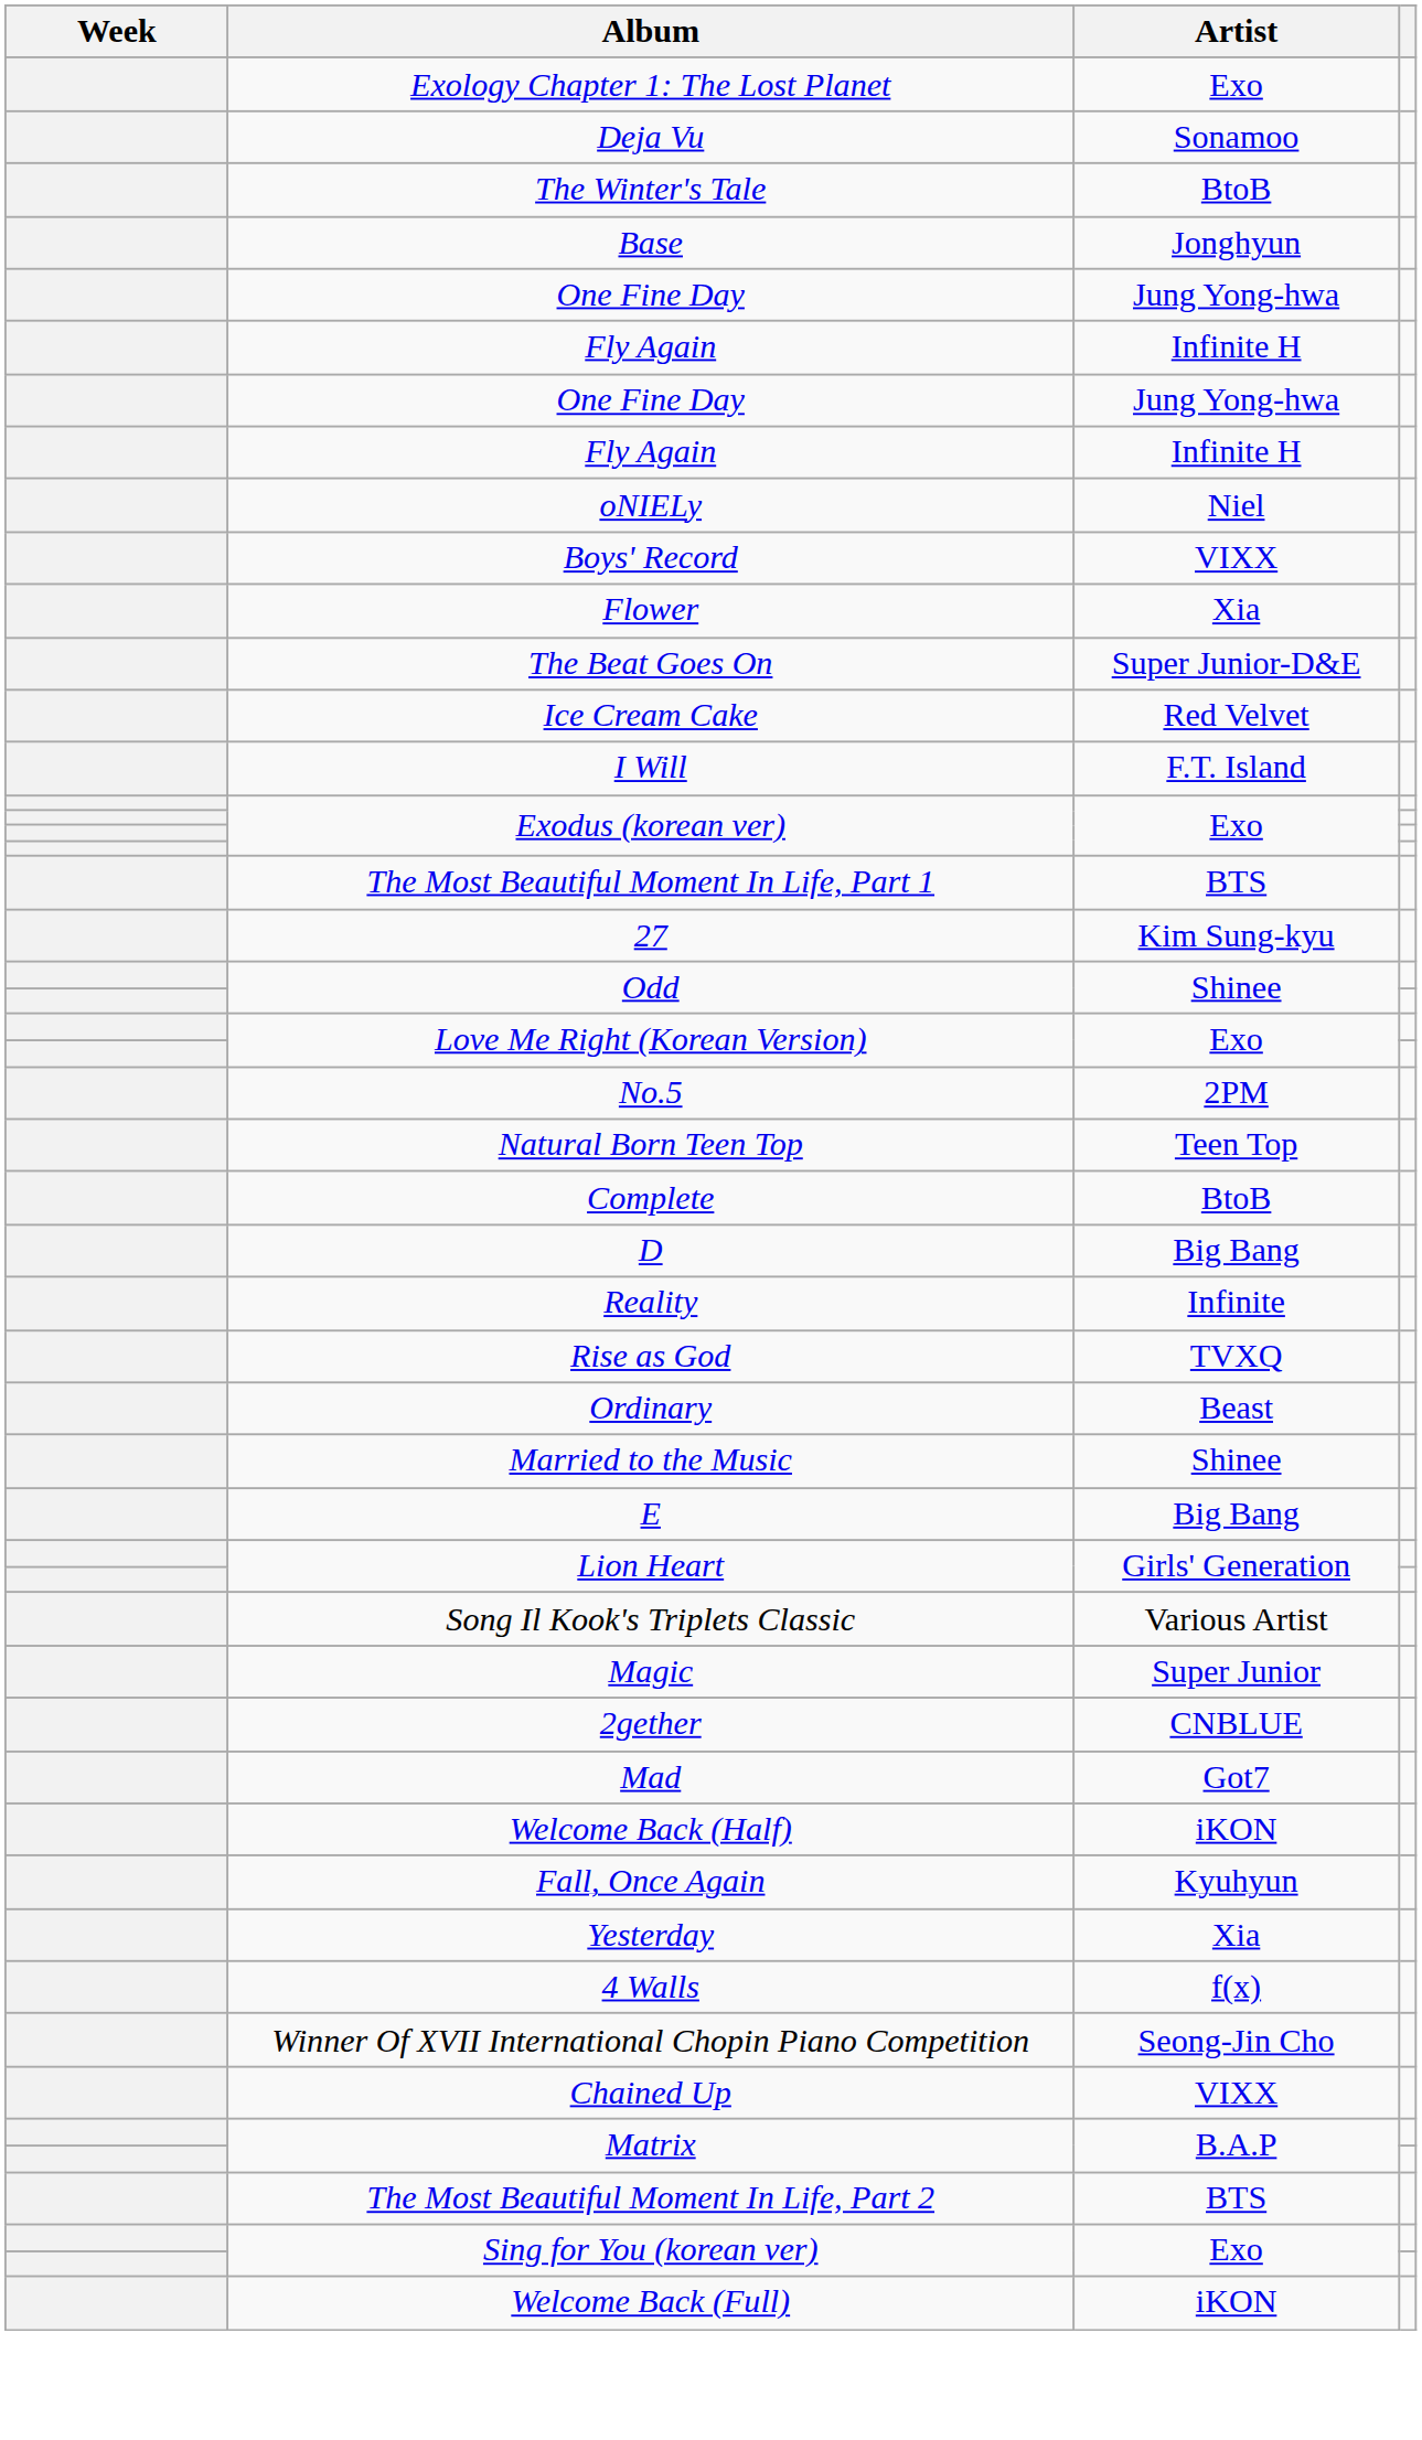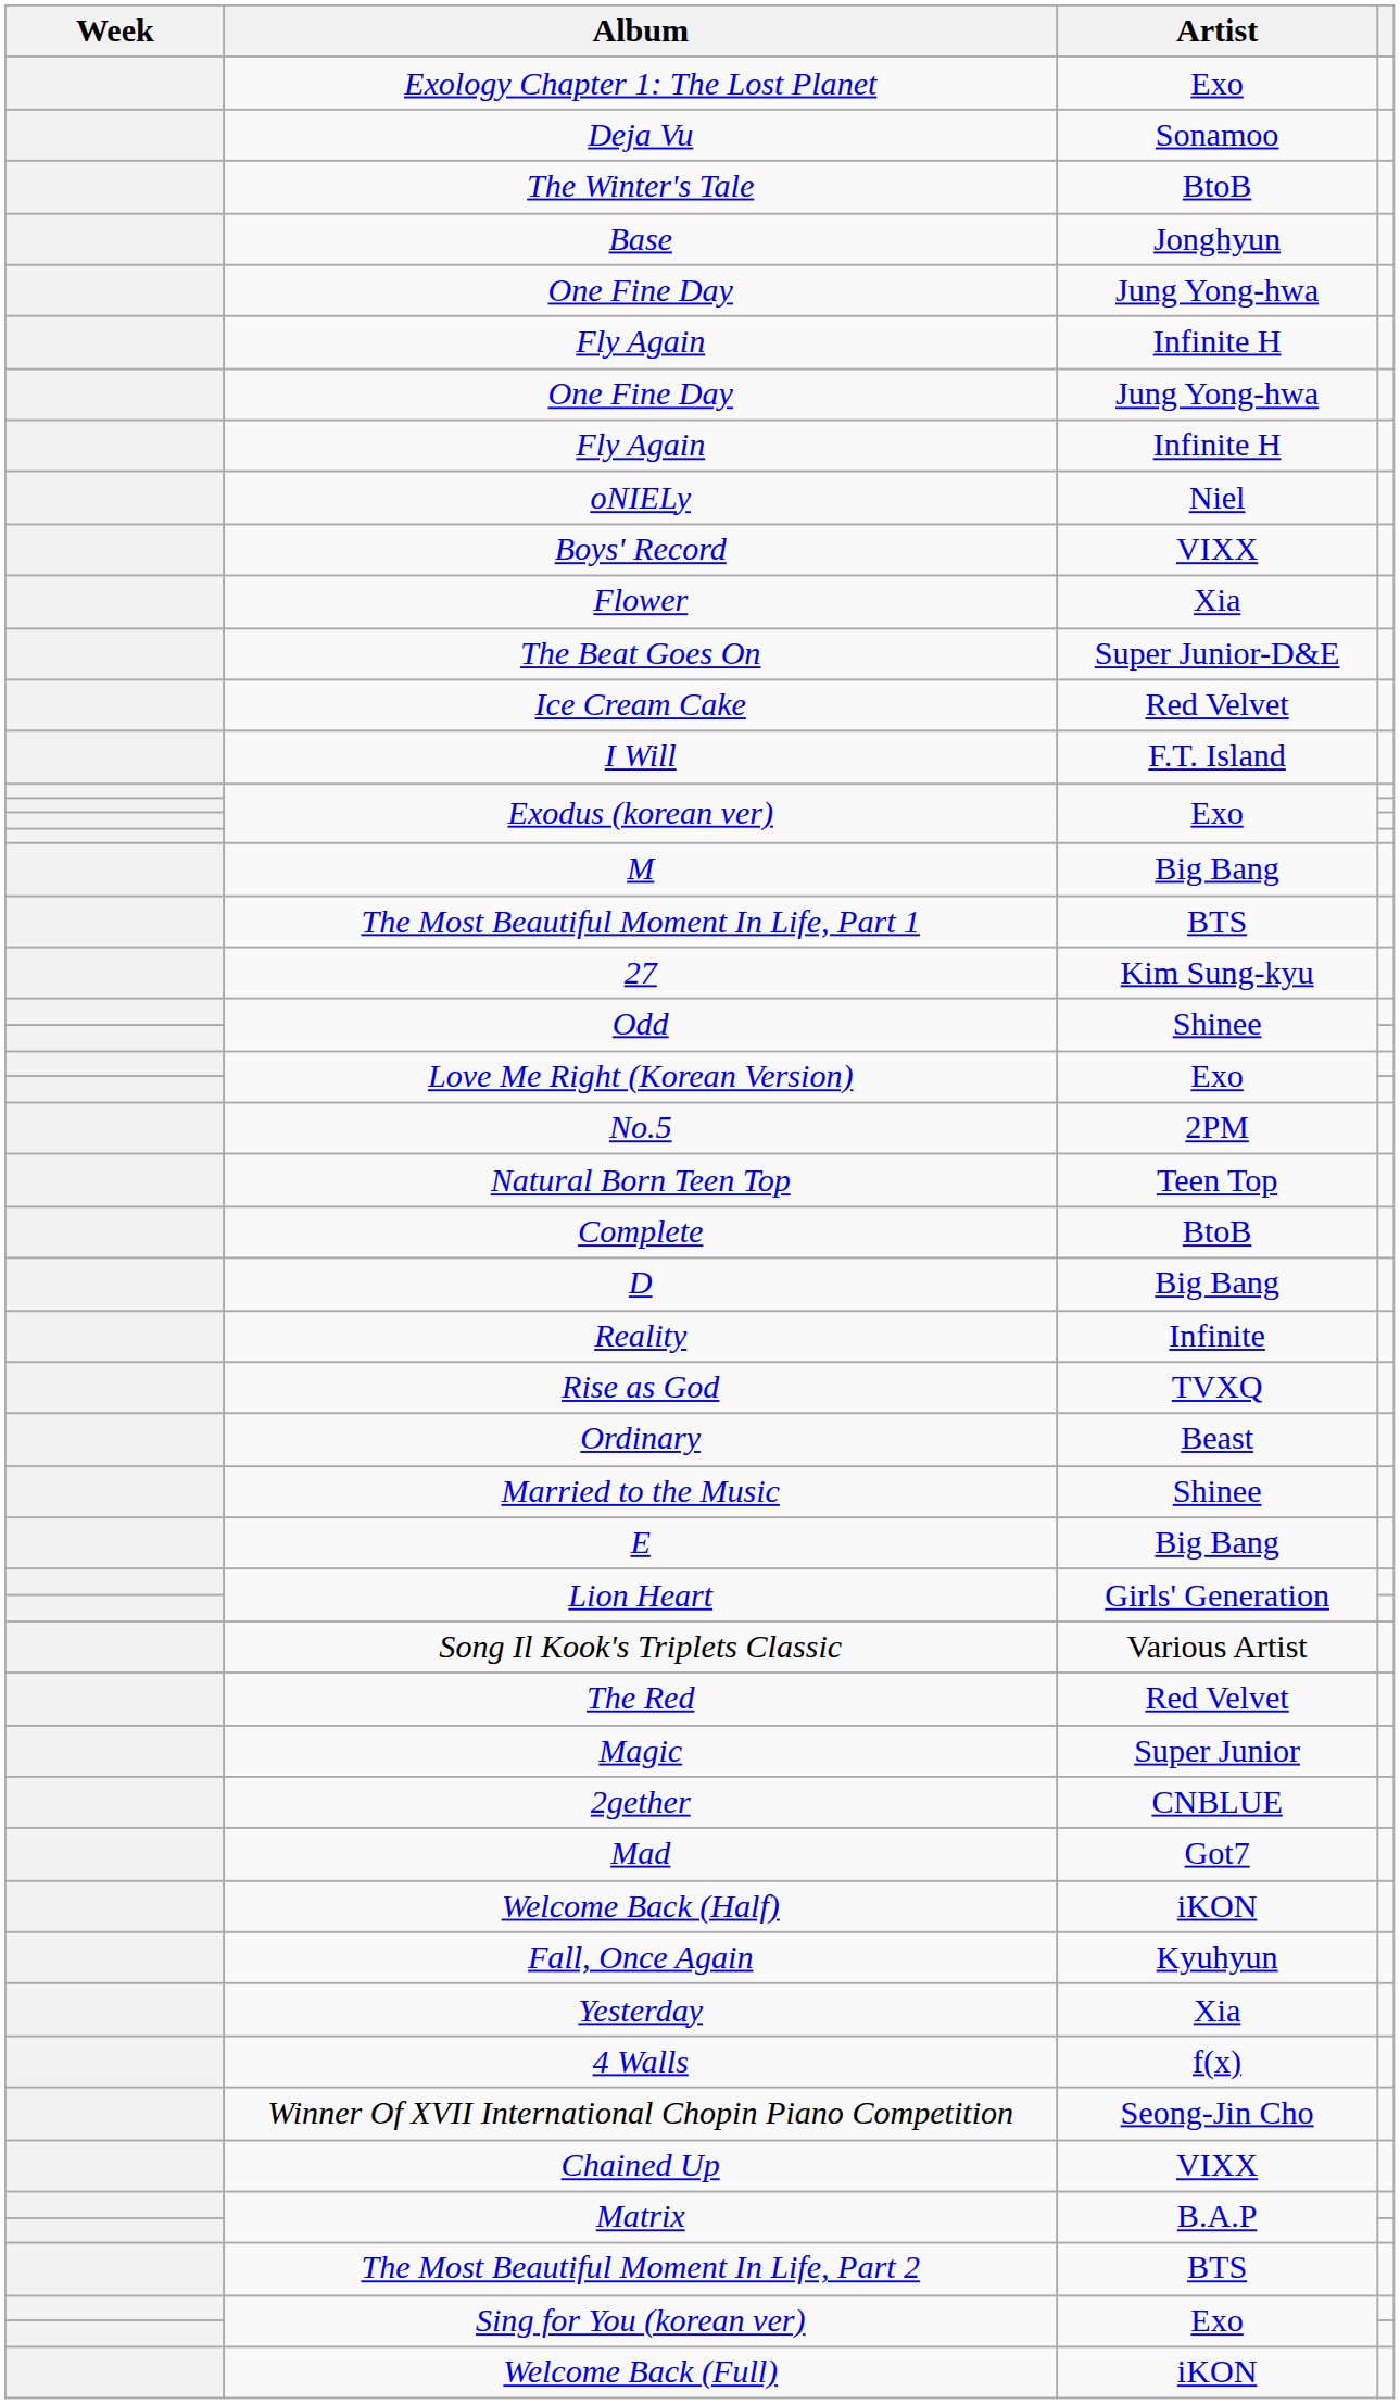+ row: M | Big Bang
+ row: The Red | Red Velvet
